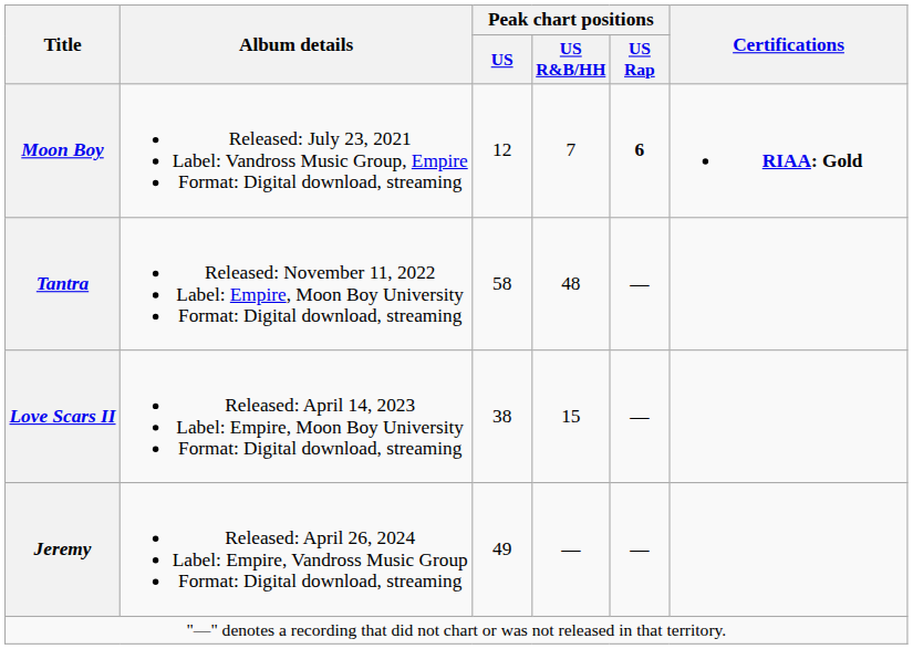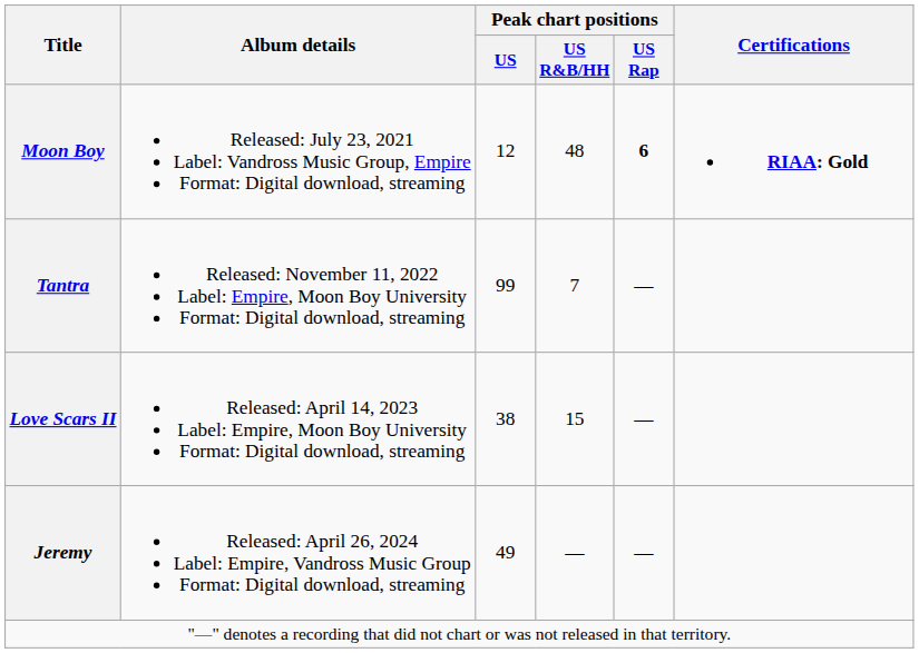Moon Boy | Peak chart positions / US R&B/HH: 7 -> 48
Tantra | Peak chart positions / US: 58 -> 99
Tantra | Peak chart positions / US R&B/HH: 48 -> 7
